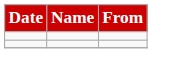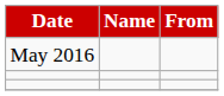+ row: May 2016
